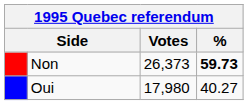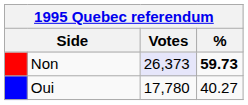Non | Votes: no background -> lavender background
Oui | Votes: 17,980 -> 17,780
